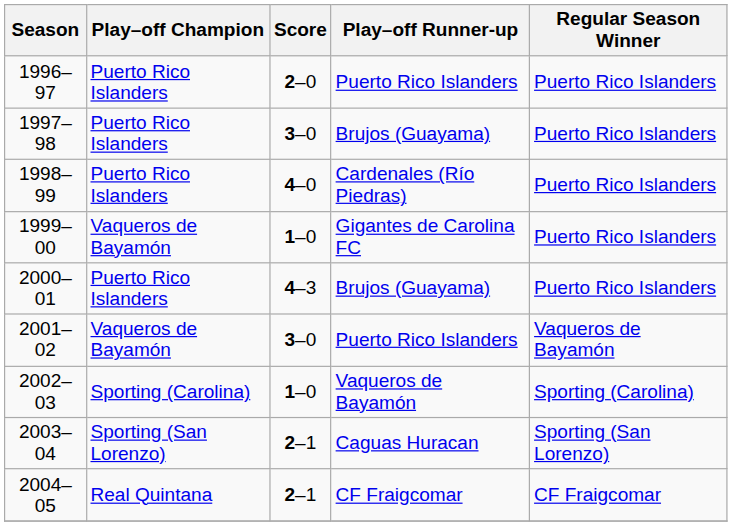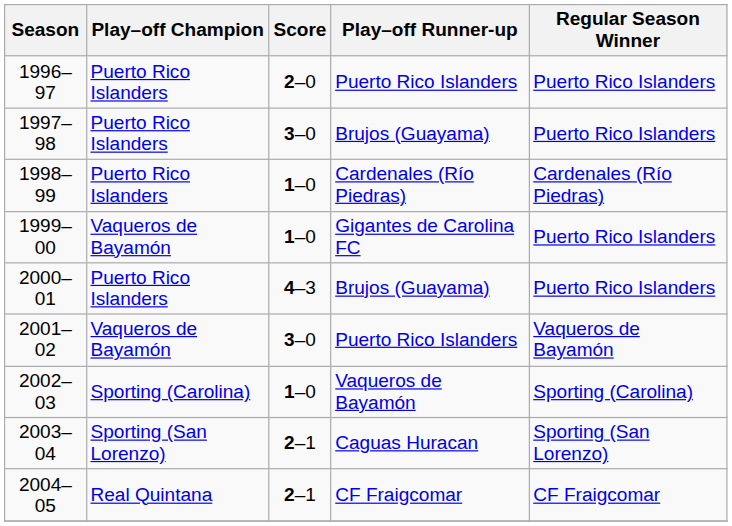1998–99 | Score: 4–0 -> 1–0
1998–99 | Regular Season Winner: Puerto Rico Islanders -> Cardenales (Río Piedras)
